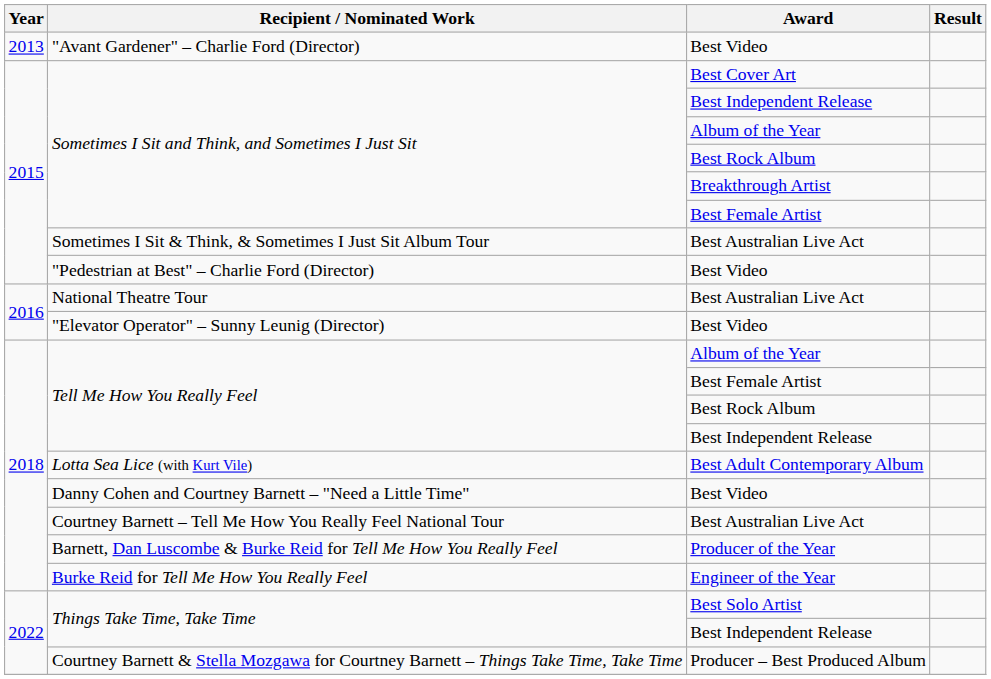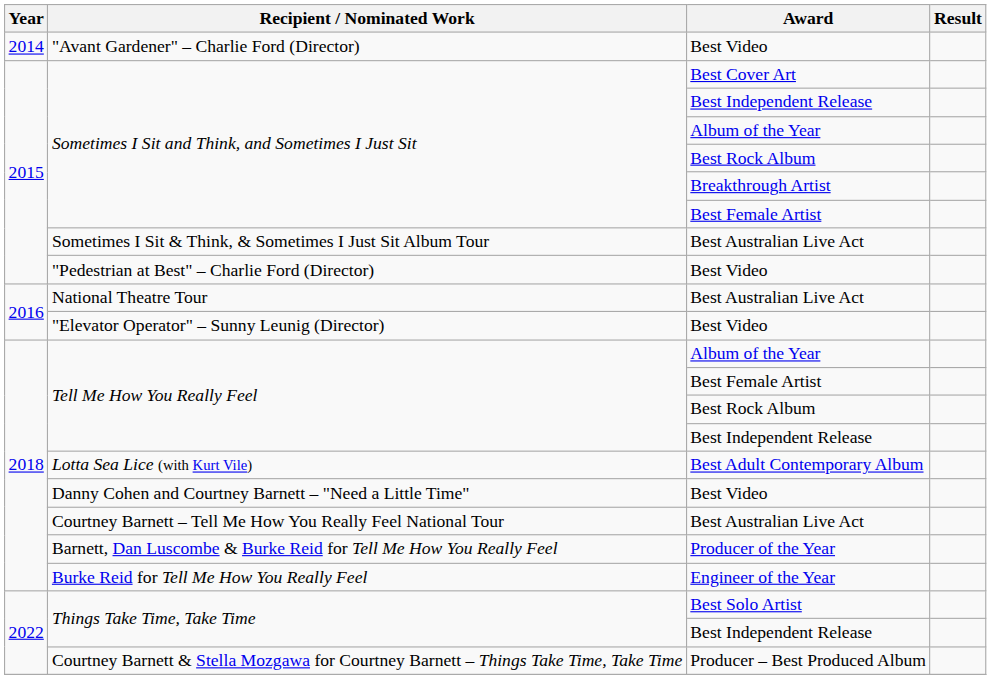"Avant Gardener" – Charlie Ford (Director) | Year: 2013 -> 2014
